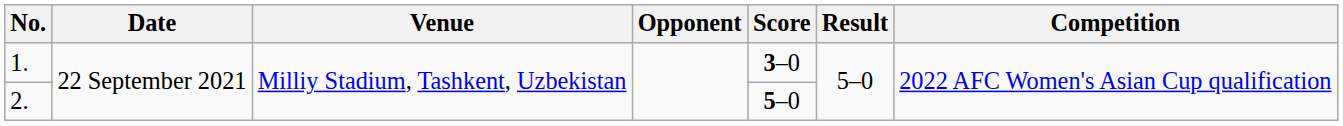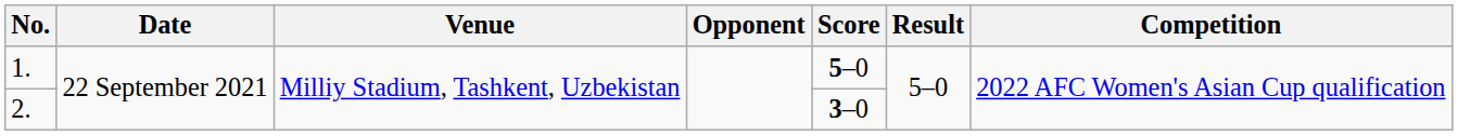1. | Score: 3–0 -> 5–0
2. | Score: 5–0 -> 3–0
